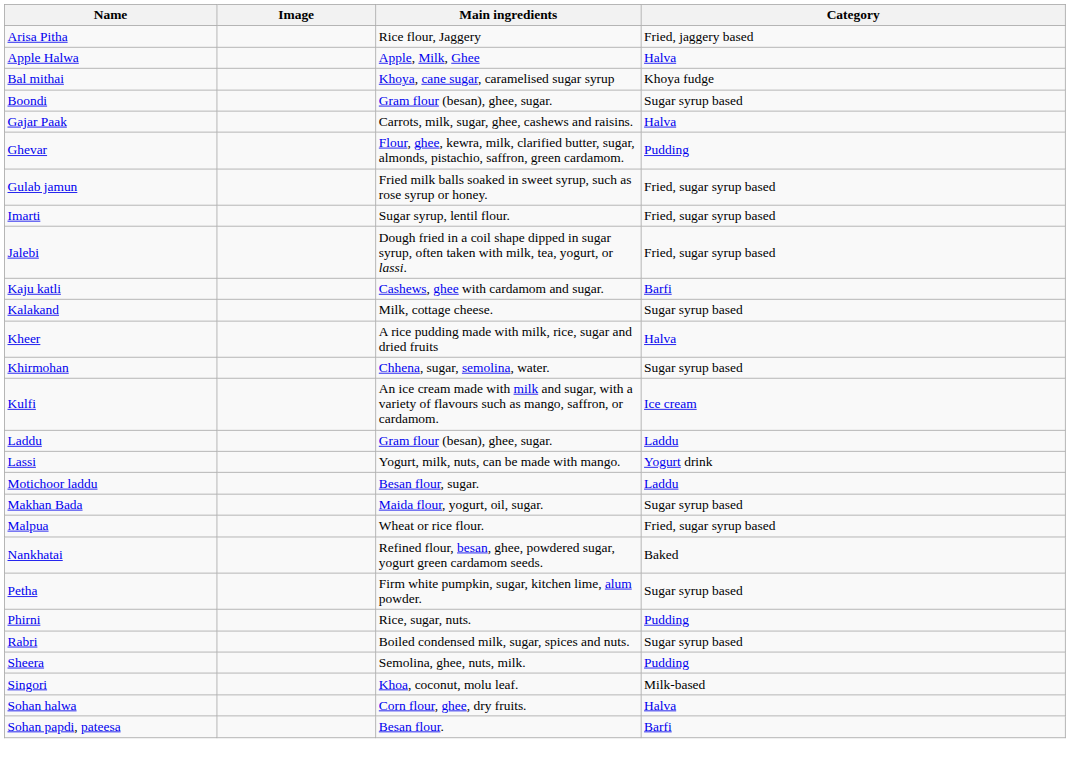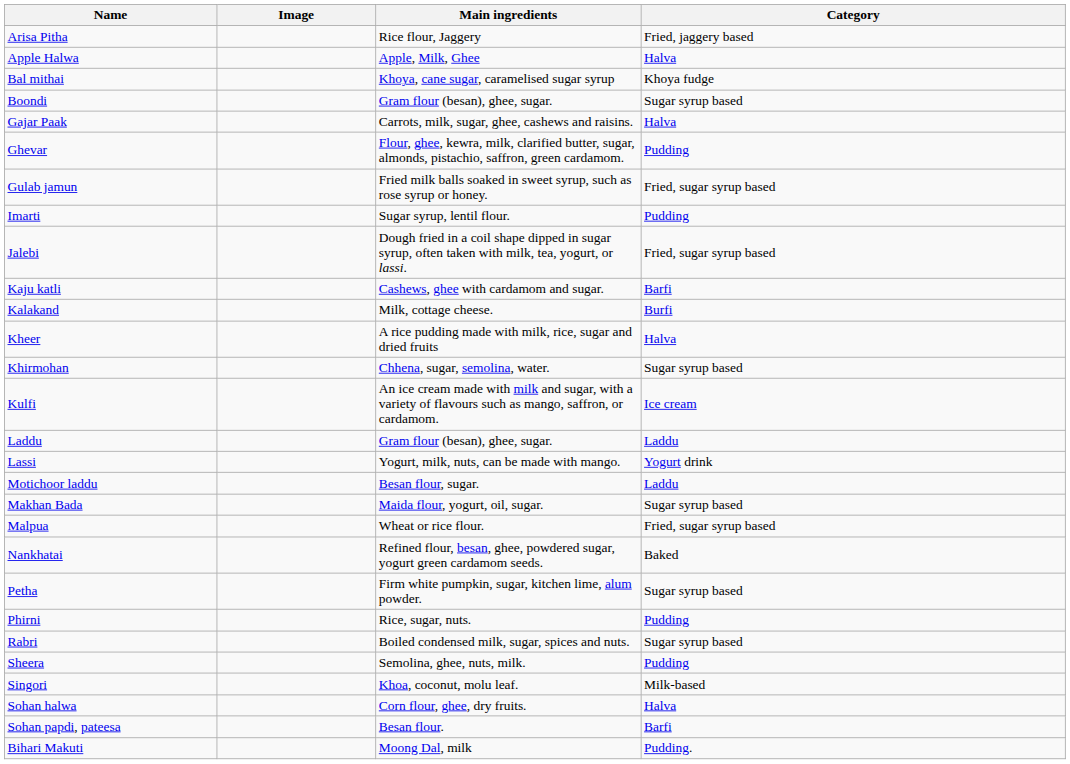Imarti | Category: Fried, sugar syrup based -> Pudding
Kalakand | Category: Sugar syrup based -> Burfi
+ row: Bihari Makuti | Moong Dal, milk | Pudding.
